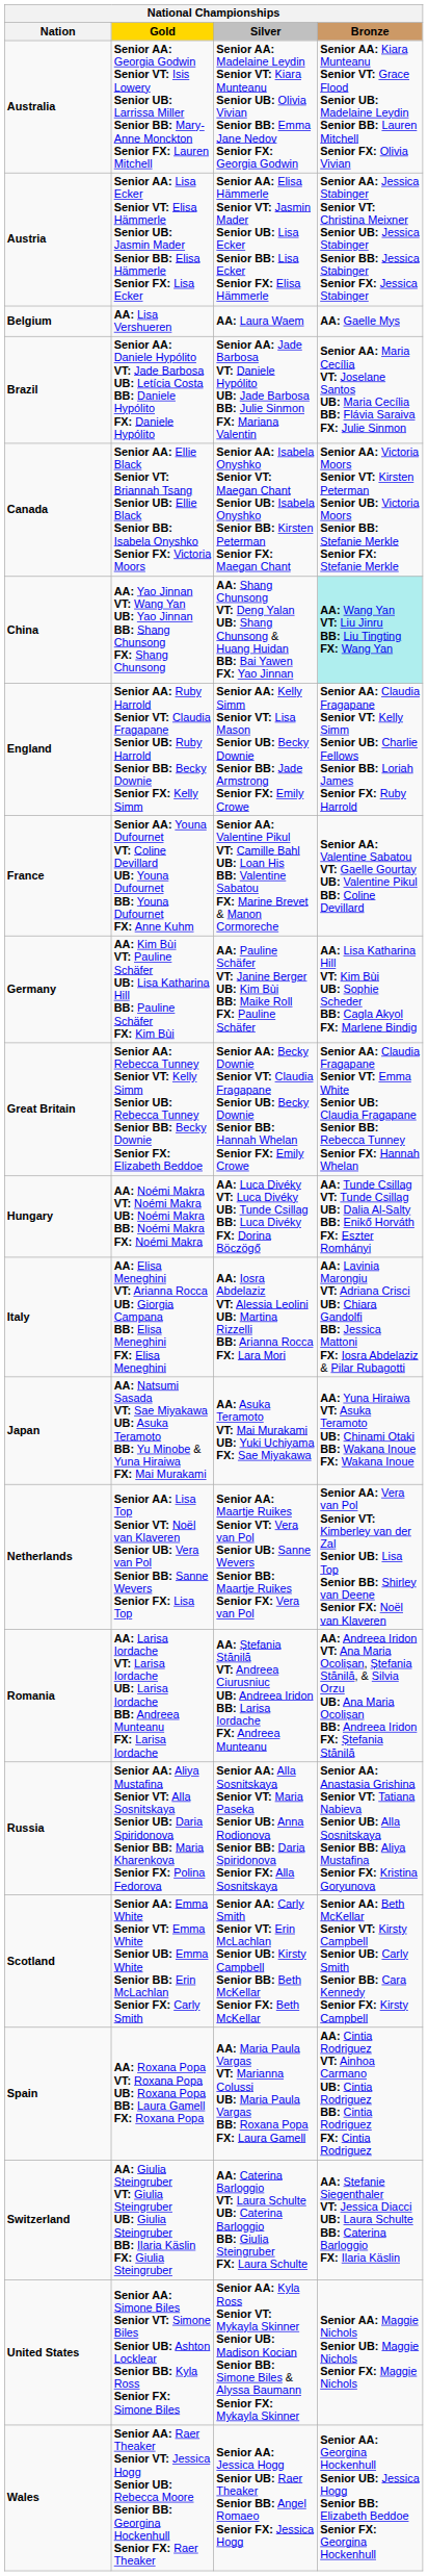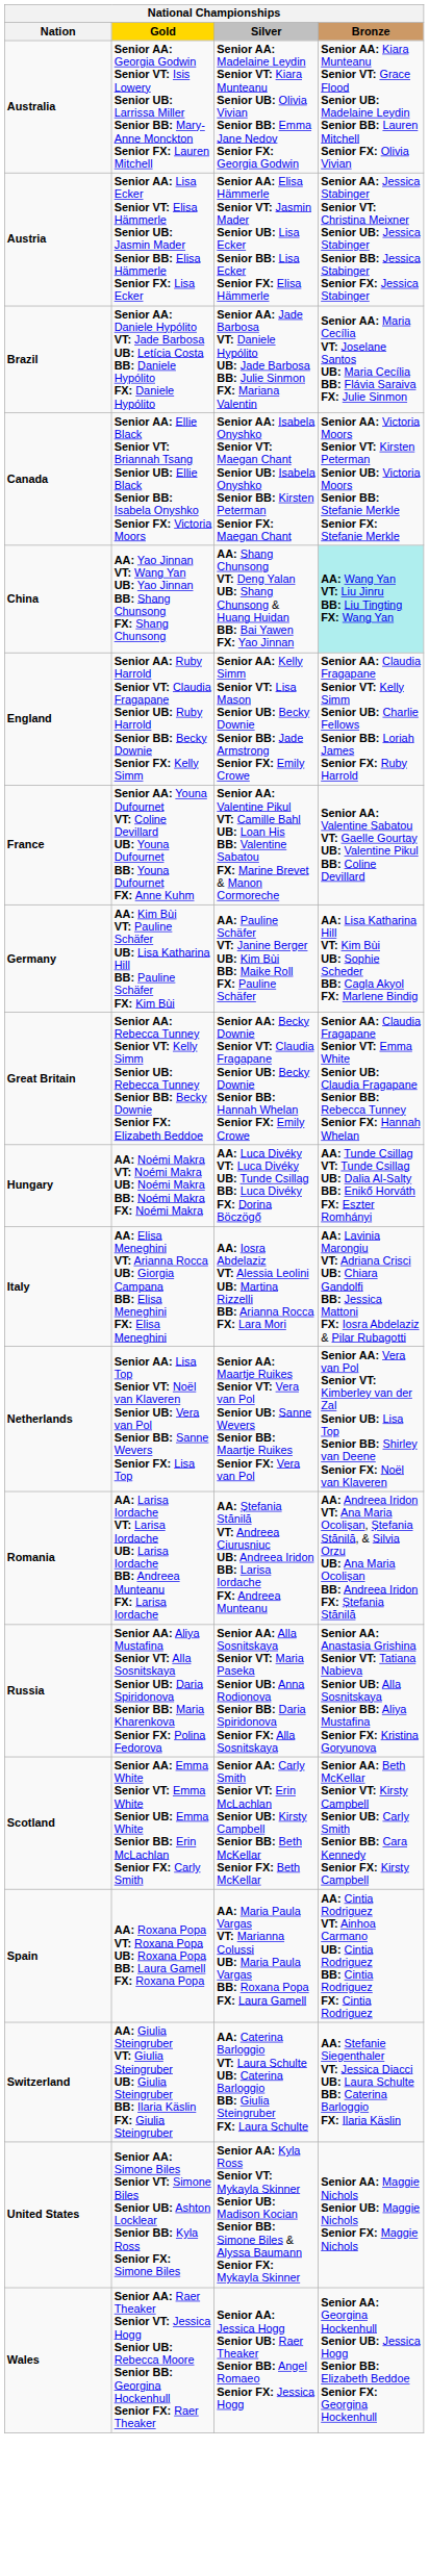- row: Belgium | AA: Lisa Vershueren | AA: Laura Waem | AA: Gaelle Mys
- row: Japan | AA: Natsumi Sasada VT: Sae Miyakawa UB: Asuka Teramoto BB: Yu Minobe & Yuna Hiraiwa FX: Mai Murakami | AA: Asuka Teramoto VT: Mai Murakami UB: Yuki Uchiyama FX: Sae Miyakawa | AA: Yuna Hiraiwa VT: Asuka Teramoto UB: Chinami Otaki BB: Wakana Inoue FX: Wakana Inoue
